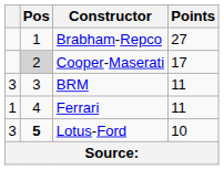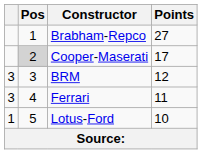BRM | Points: 11 -> 12
Ferrari | column 1: 1 -> 3
Lotus-Ford | column 1: 3 -> 1
Lotus-Ford | Pos: bold -> normal
